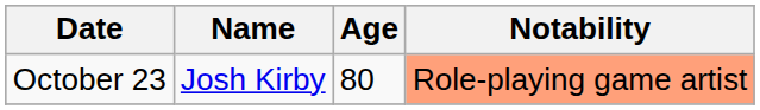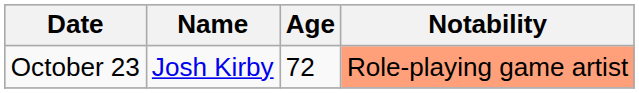October 23 | Age: 80 -> 72
